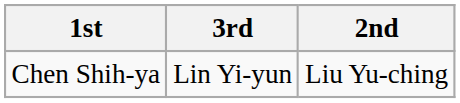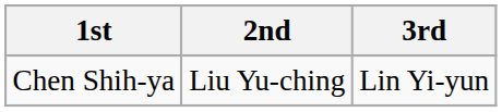columns swapped: 2nd <-> 3rd
